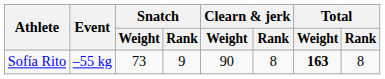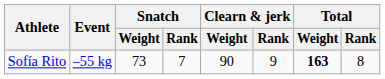Sofía Rito | Snatch / Rank: 9 -> 7
Sofía Rito | Clearn & jerk / Rank: 8 -> 9
